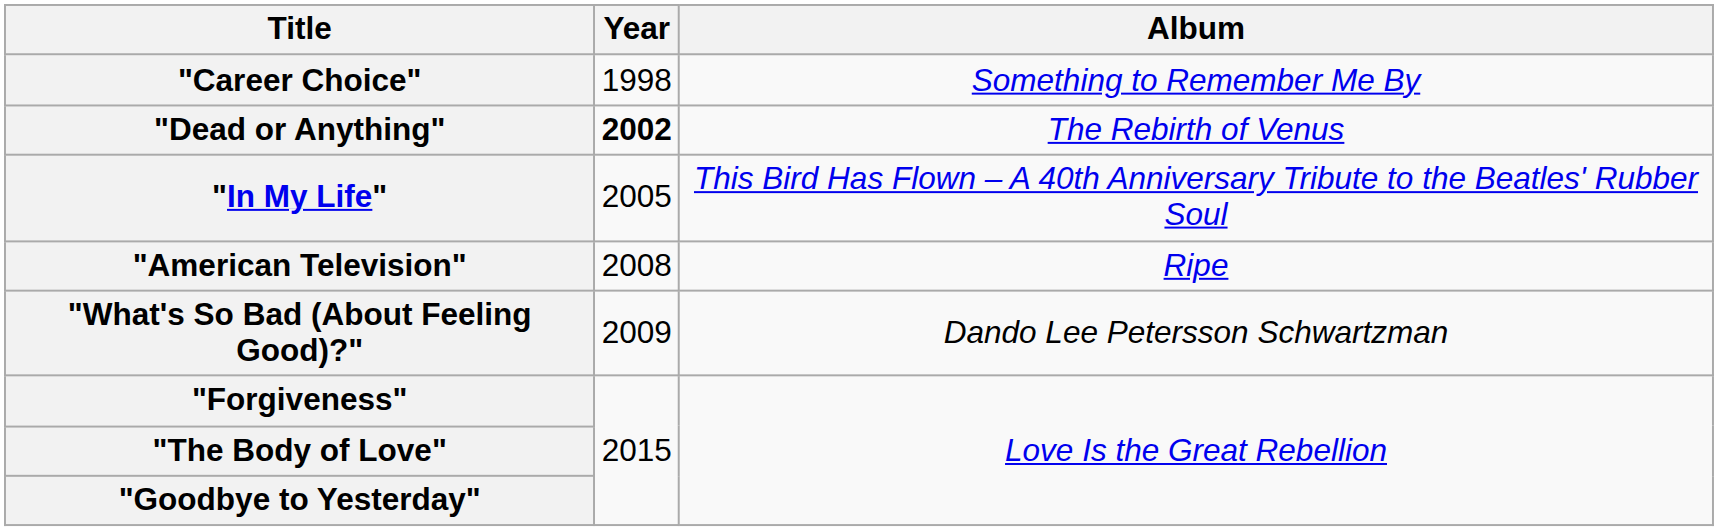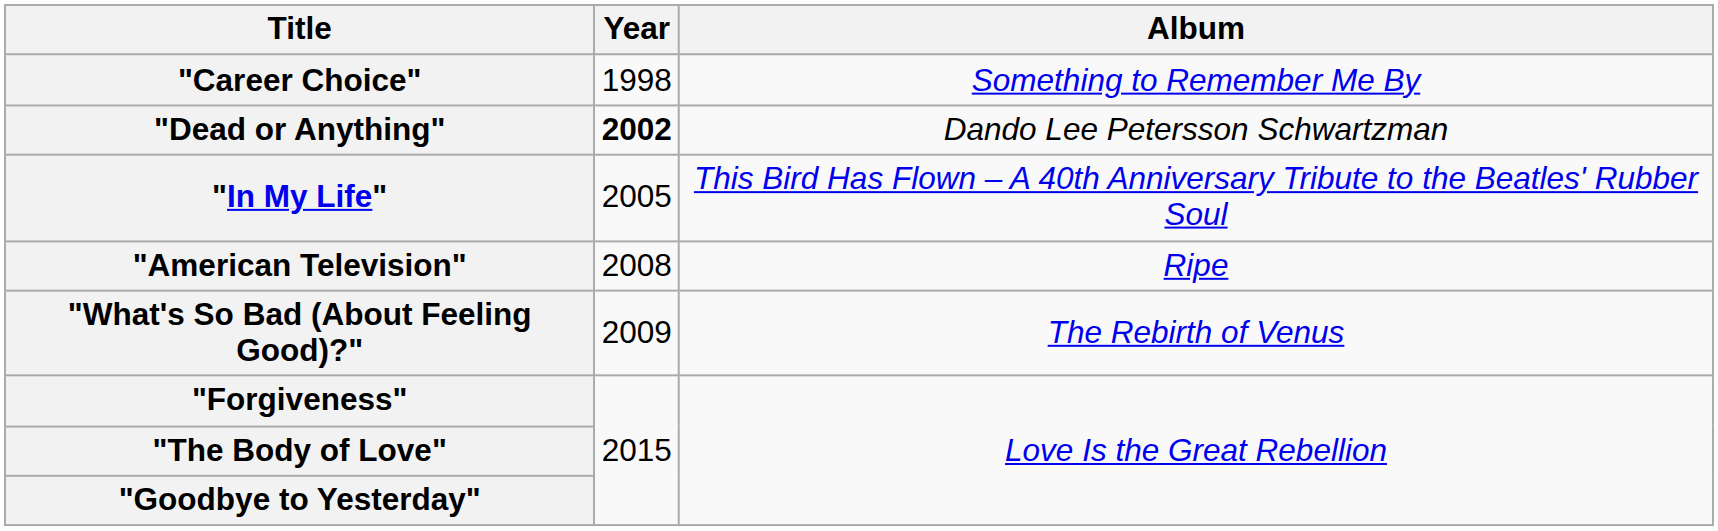"Dead or Anything" | Album: The Rebirth of Venus -> Dando Lee Petersson Schwartzman
"What's So Bad (About Feeling Good)?" | Album: Dando Lee Petersson Schwartzman -> The Rebirth of Venus
